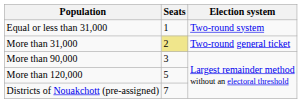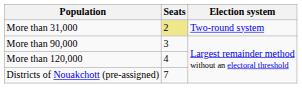- row: Equal or less than 31,000 | 1 | Two-round system
More than 31,000 | Election system: Two-round general ticket -> Two-round system
More than 120,000 | Seats: 5 -> 4
